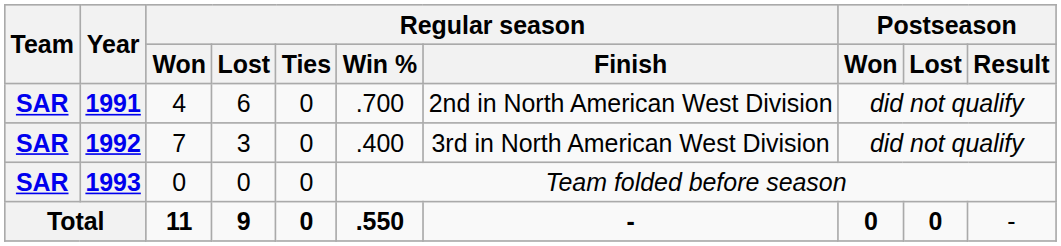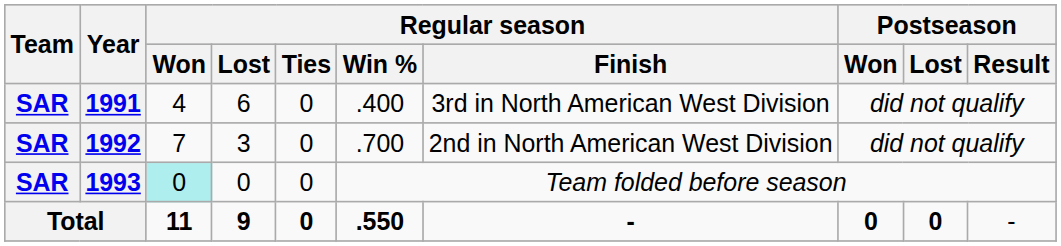1991 | Regular season / Win %: .700 -> .400
1991 | Regular season / Finish: 2nd in North American West Division -> 3rd in North American West Division
1992 | Regular season / Win %: .400 -> .700
1992 | Regular season / Finish: 3rd in North American West Division -> 2nd in North American West Division
1993 | Regular season / Won: no background -> paleturquoise background
